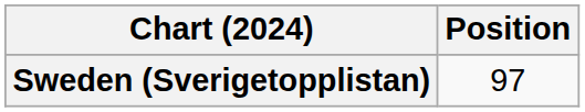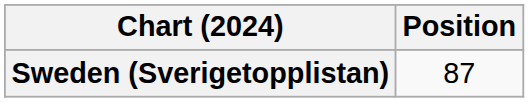Sweden (Sverigetopplistan) | Position: 97 -> 87
